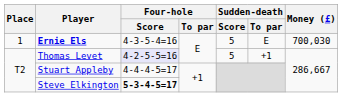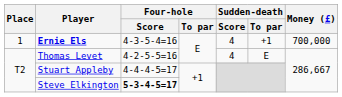Ernie Els | Sudden-death / Score: 5 -> 4
Ernie Els | Sudden-death / To par: E -> +1
Ernie Els | Money (£): 700,030 -> 700,000
Thomas Levet | Four-hole / Score: lavender background -> no background
Thomas Levet | Sudden-death / Score: 5 -> 4
Thomas Levet | Sudden-death / To par: +1 -> E
